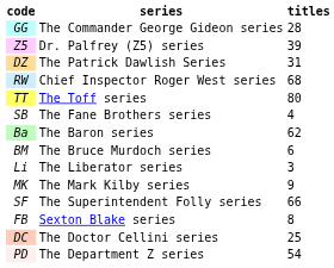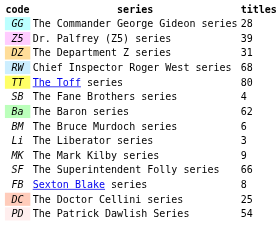DZ | series: The Patrick Dawlish Series -> The Department Z series
PD | series: The Department Z series -> The Patrick Dawlish Series
